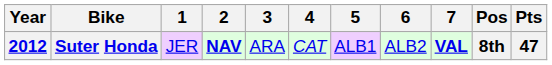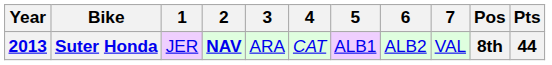Suter Honda | Year: 2012 -> 2013
Suter Honda | 7: bold -> normal
Suter Honda | Pts: 47 -> 44
